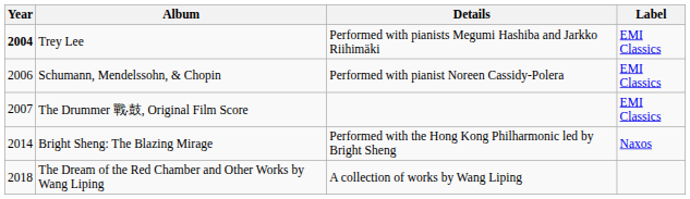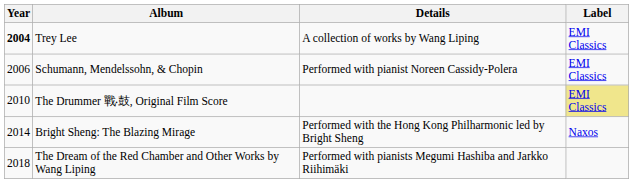Trey Lee | Details: Performed with pianists Megumi Hashiba and Jarkko Riihimäki -> A collection of works by Wang Liping
The Drummer 戰‧鼓, Original Film Score | Year: 2007 -> 2010
The Drummer 戰‧鼓, Original Film Score | Label: no background -> khaki background
The Dream of the Red Chamber and Other Works by Wang Liping | Details: A collection of works by Wang Liping -> Performed with pianists Megumi Hashiba and Jarkko Riihimäki
